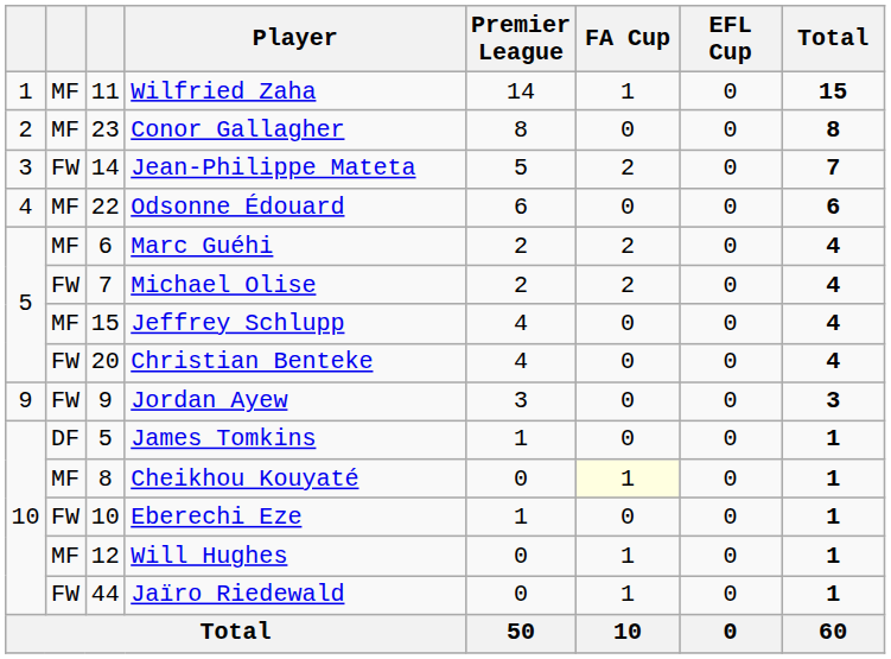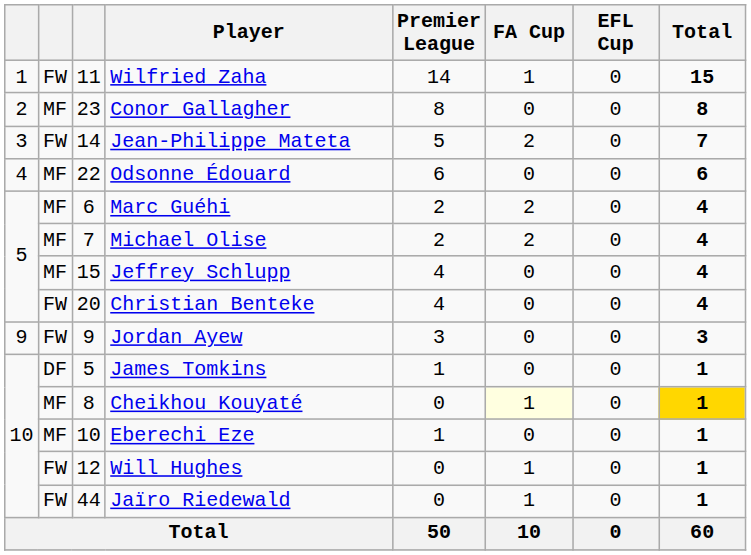Wilfried Zaha | column 2: MF -> FW
Michael Olise | column 2: FW -> MF
Cheikhou Kouyaté | Total: no background -> gold background
Eberechi Eze | column 2: FW -> MF
Will Hughes | column 2: MF -> FW
